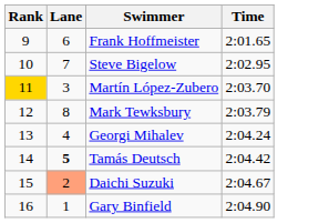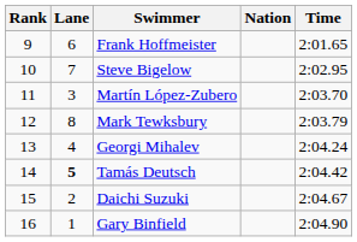+ column: Nation
Martín López-Zubero | Rank: gold background -> no background
Daichi Suzuki | Lane: lightsalmon background -> no background
